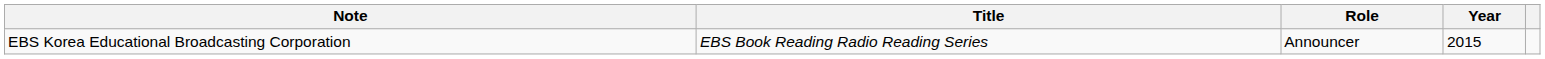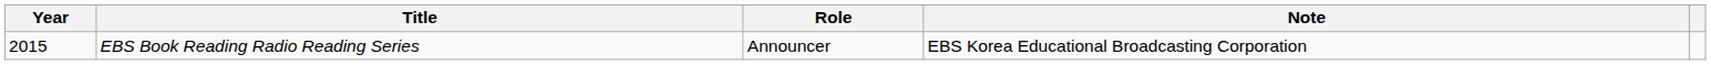columns swapped: Year <-> Note
